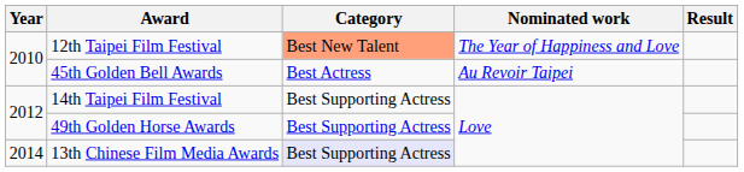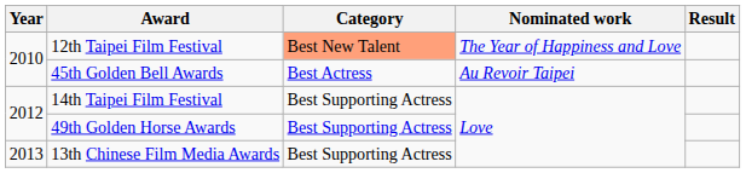13th Chinese Film Media Awards | Year: 2014 -> 2013
13th Chinese Film Media Awards | Category: lavender background -> no background
